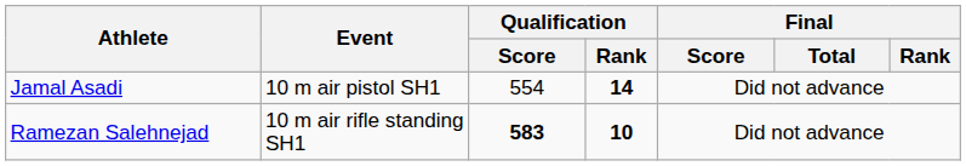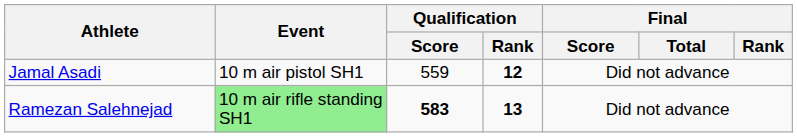Jamal Asadi | Qualification / Score: 554 -> 559
Jamal Asadi | Qualification / Rank: 14 -> 12
Ramezan Salehnejad | Event: no background -> lightgreen background
Ramezan Salehnejad | Qualification / Rank: 10 -> 13
